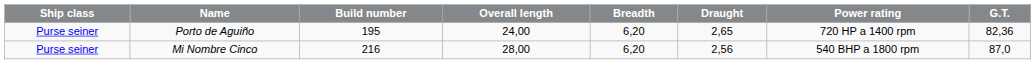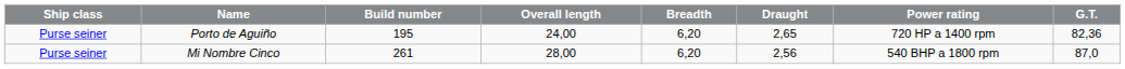Mi Nombre Cinco | Build number: 216 -> 261
